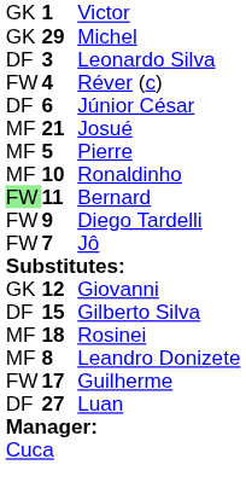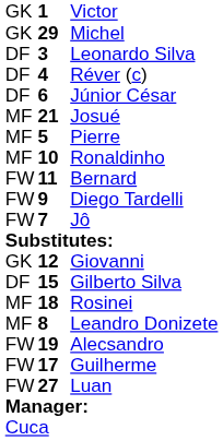Réver (c) | column 1: FW -> DF
Bernard | column 1: lightgreen background -> no background
+ row: FW | 19 | Alecsandro
Luan | column 1: DF -> FW
